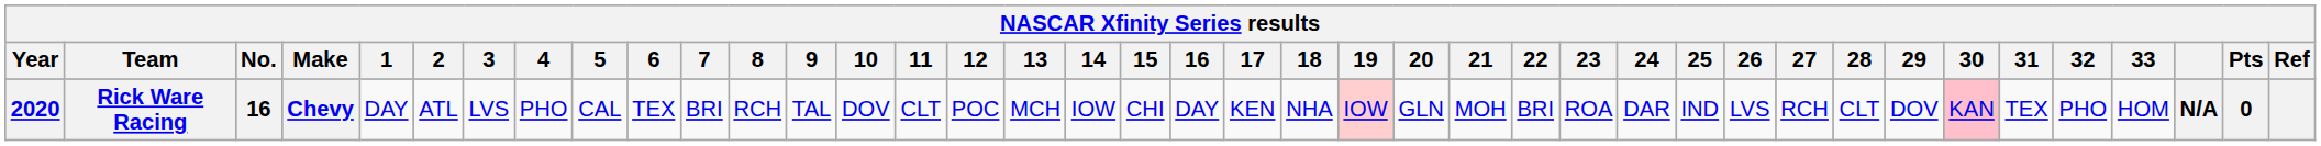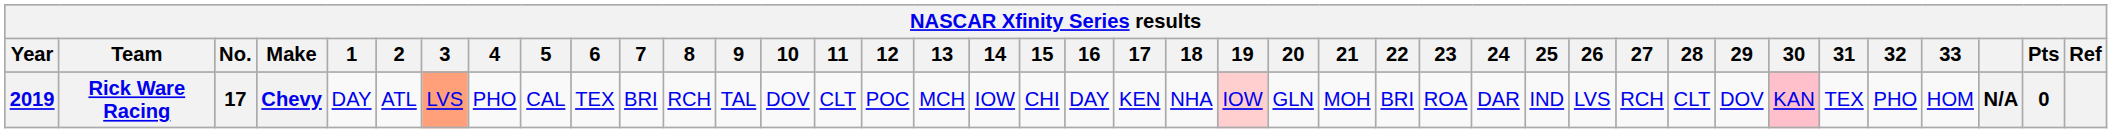Rick Ware Racing | Year: 2020 -> 2019
Rick Ware Racing | No.: 16 -> 17
Rick Ware Racing | 3: no background -> lightsalmon background
